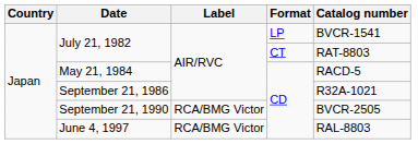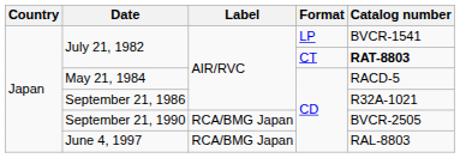July 21, 1982 / CT | Catalog number: normal -> bold
September 21, 1990 | Label: RCA/BMG Victor -> RCA/BMG Japan
June 4, 1997 | Label: RCA/BMG Victor -> RCA/BMG Japan
